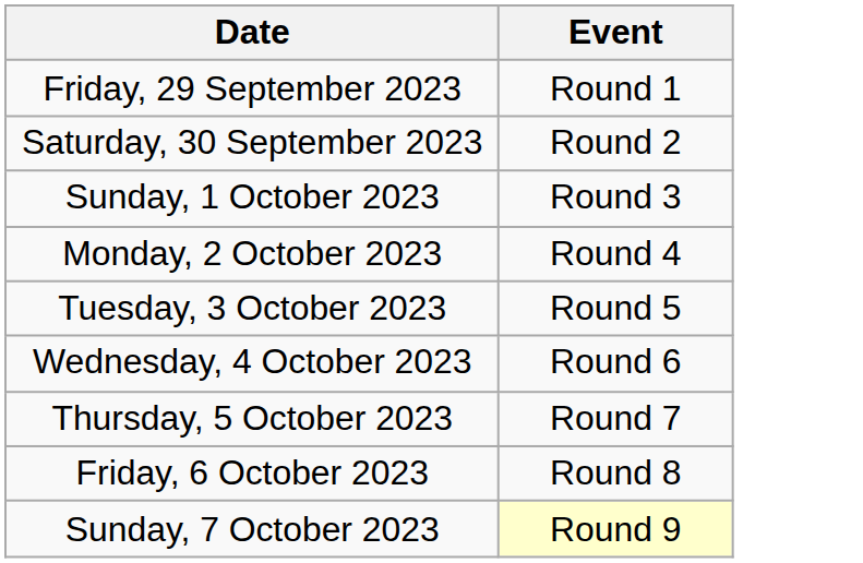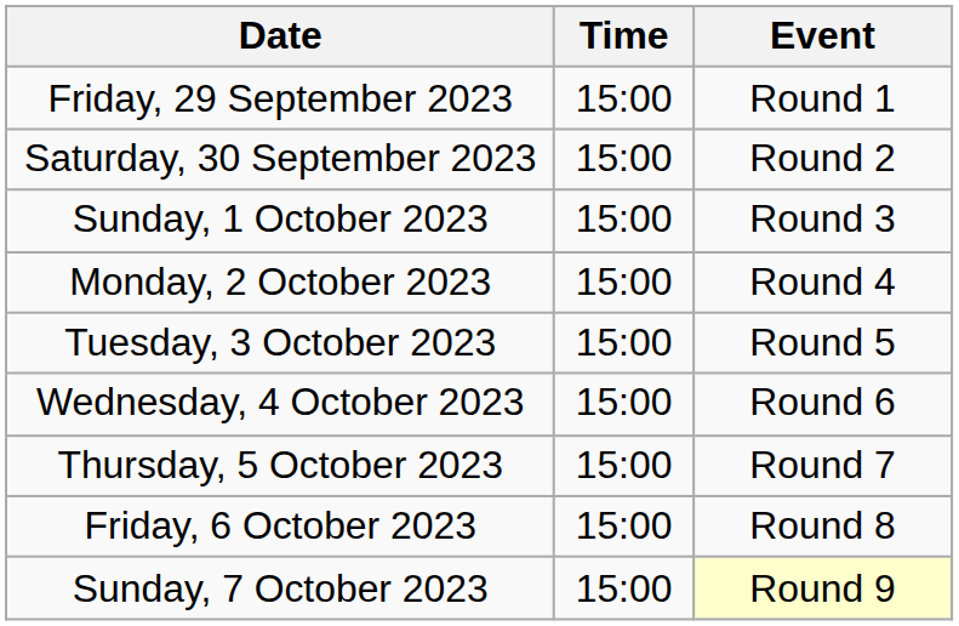+ column: Time | 15:00 | 15:00 | 15:00 | 15:00 | 15:00 | 15:00 | 15:00 | 15:00 | 15:00
